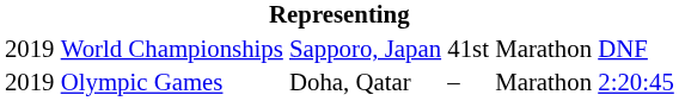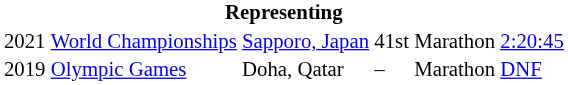World Championships | column 1: 2019 -> 2021
World Championships | column 6: DNF -> 2:20:45
Olympic Games | column 6: 2:20:45 -> DNF
